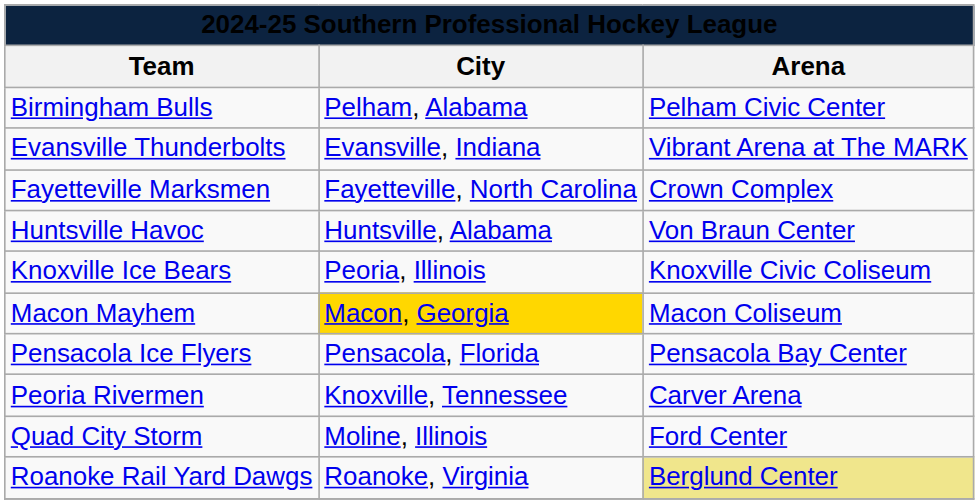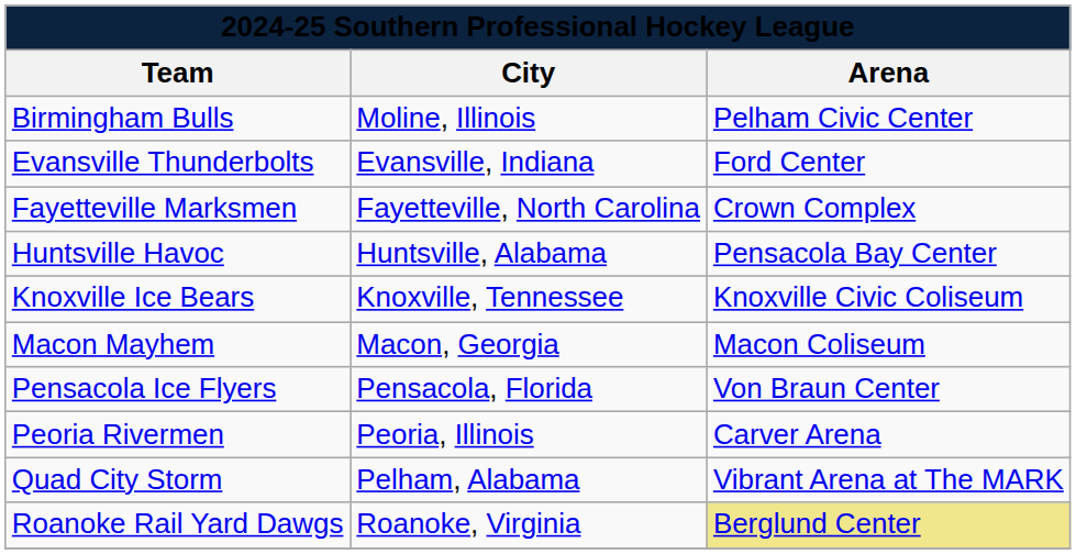Birmingham Bulls | City: Pelham, Alabama -> Moline, Illinois
Evansville Thunderbolts | Arena: Vibrant Arena at The MARK -> Ford Center
Huntsville Havoc | Arena: Von Braun Center -> Pensacola Bay Center
Knoxville Ice Bears | City: Peoria, Illinois -> Knoxville, Tennessee
Macon Mayhem | City: gold background -> no background
Pensacola Ice Flyers | Arena: Pensacola Bay Center -> Von Braun Center
Peoria Rivermen | City: Knoxville, Tennessee -> Peoria, Illinois
Quad City Storm | City: Moline, Illinois -> Pelham, Alabama
Quad City Storm | Arena: Ford Center -> Vibrant Arena at The MARK
